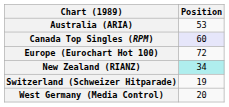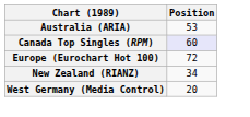New Zealand (RIANZ) | Position: paleturquoise background -> no background
- row: Switzerland (Schweizer Hitparade) | 19
